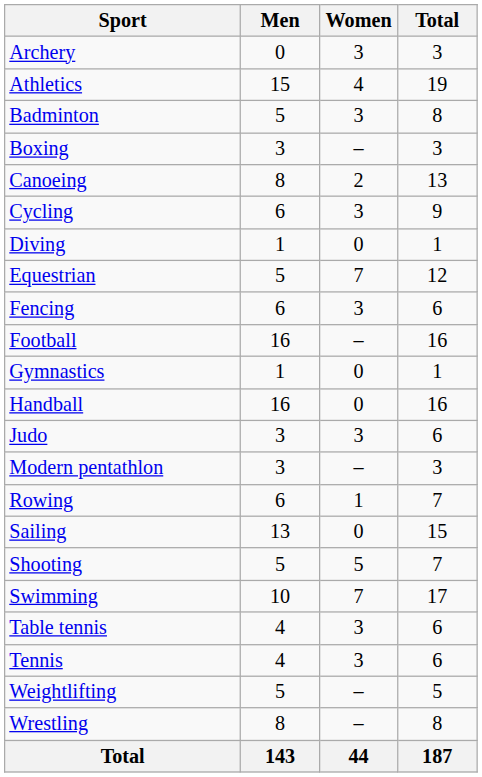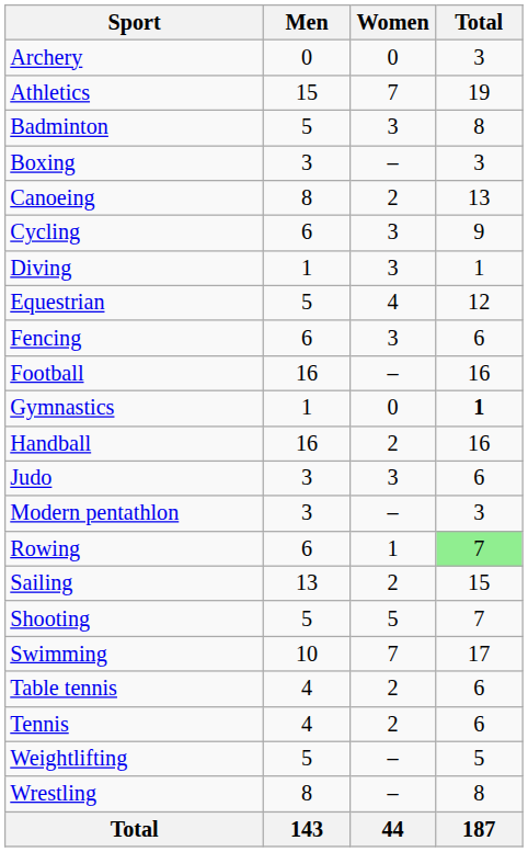Archery | Women: 3 -> 0
Athletics | Women: 4 -> 7
Diving | Women: 0 -> 3
Equestrian | Women: 7 -> 4
Gymnastics | Total: normal -> bold
Handball | Women: 0 -> 2
Rowing | Total: no background -> lightgreen background
Sailing | Women: 0 -> 2
Table tennis | Women: 3 -> 2
Tennis | Women: 3 -> 2
